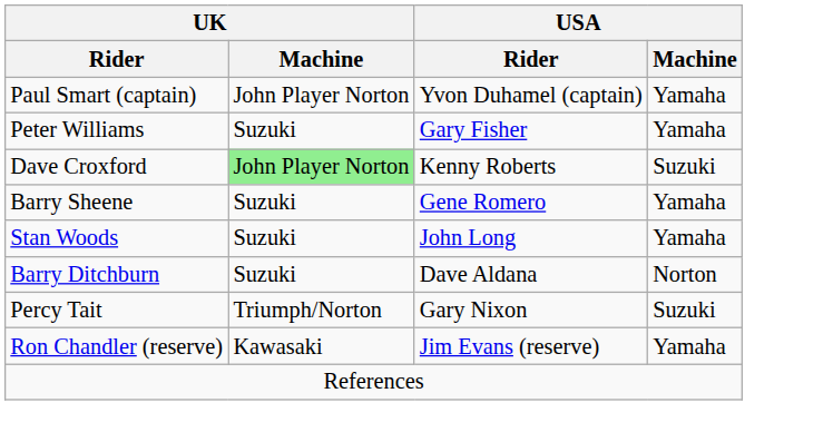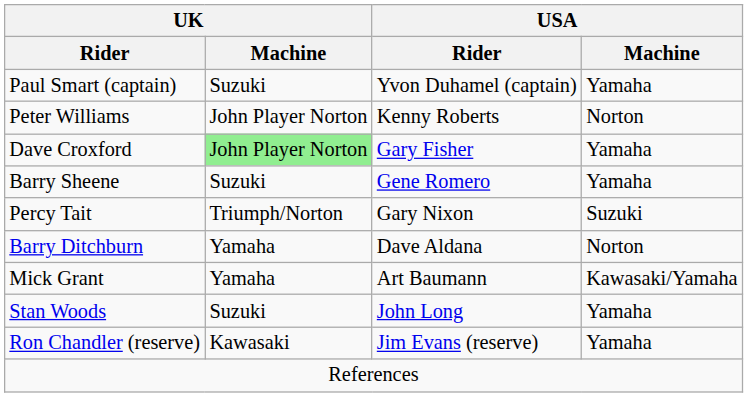Paul Smart (captain) | UK / Machine: John Player Norton -> Suzuki
Peter Williams | UK / Machine: Suzuki -> John Player Norton
Peter Williams | USA / Rider: Gary Fisher -> Kenny Roberts
Peter Williams | USA / Machine: Yamaha -> Norton
Dave Croxford | USA / Rider: Kenny Roberts -> Gary Fisher
Dave Croxford | USA / Machine: Suzuki -> Yamaha
rows swapped: Stan Woods <-> Percy Tait
Barry Ditchburn | UK / Machine: Suzuki -> Yamaha
+ row: Mick Grant | Yamaha | Art Baumann | Kawasaki/Yamaha
